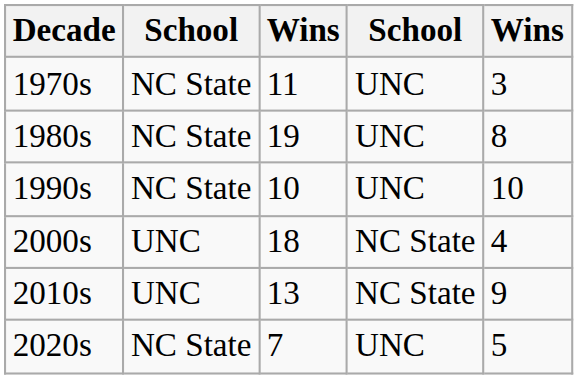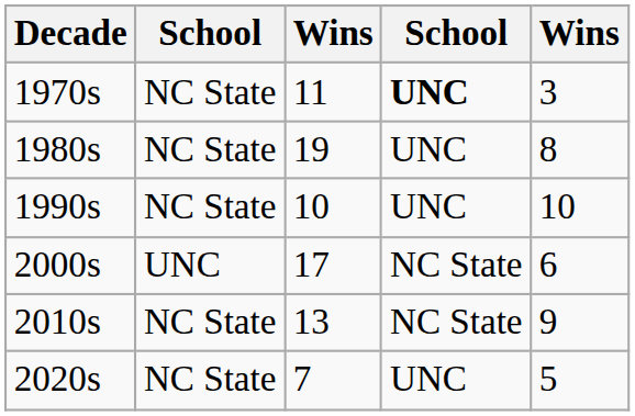1970s | column 4: normal -> bold
2000s | column 3: 18 -> 17
2000s | column 5: 4 -> 6
2010s | column 2: UNC -> NC State
